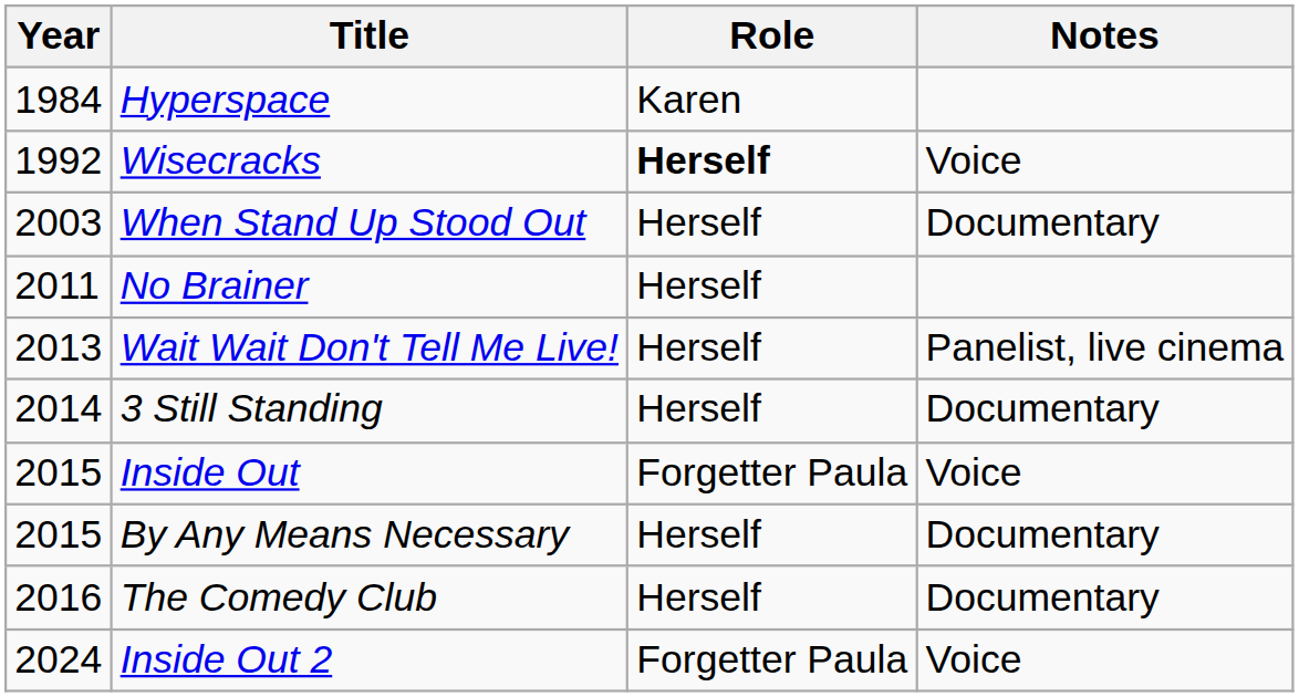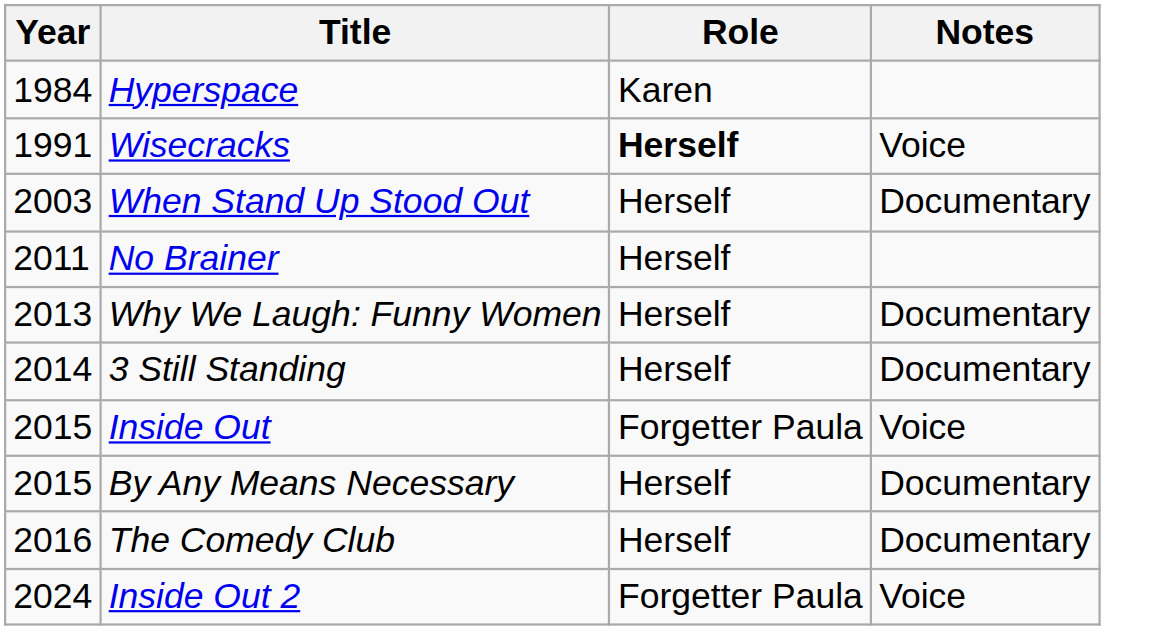Wisecracks | Year: 1992 -> 1991
+ row: 2013 | Why We Laugh: Funny Women | Herself | Documentary
- row: 2013 | Wait Wait Don't Tell Me Live! | Herself | Panelist, live cinema
